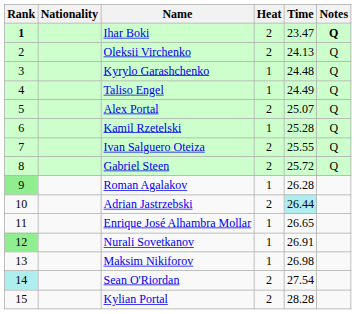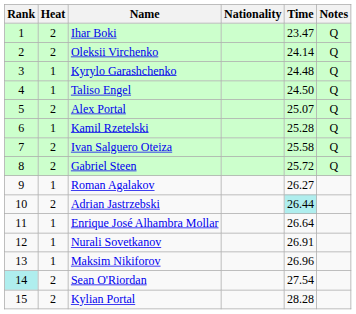columns swapped: Heat <-> Nationality
Ihar Boki | Rank: bold -> normal
Ihar Boki | Notes: bold -> normal
Oleksii Virchenko | Time: 24.13 -> 24.14
Taliso Engel | Time: 24.49 -> 24.50
Ivan Salguero Oteiza | Time: 25.55 -> 25.58
Roman Agalakov | Rank: lightgreen background -> no background
Roman Agalakov | Time: 26.28 -> 26.27
Enrique José Alhambra Mollar | Time: 26.65 -> 26.64
Nurali Sovetkanov | Rank: lightgreen background -> no background
Maksim Nikiforov | Time: 26.98 -> 26.96
